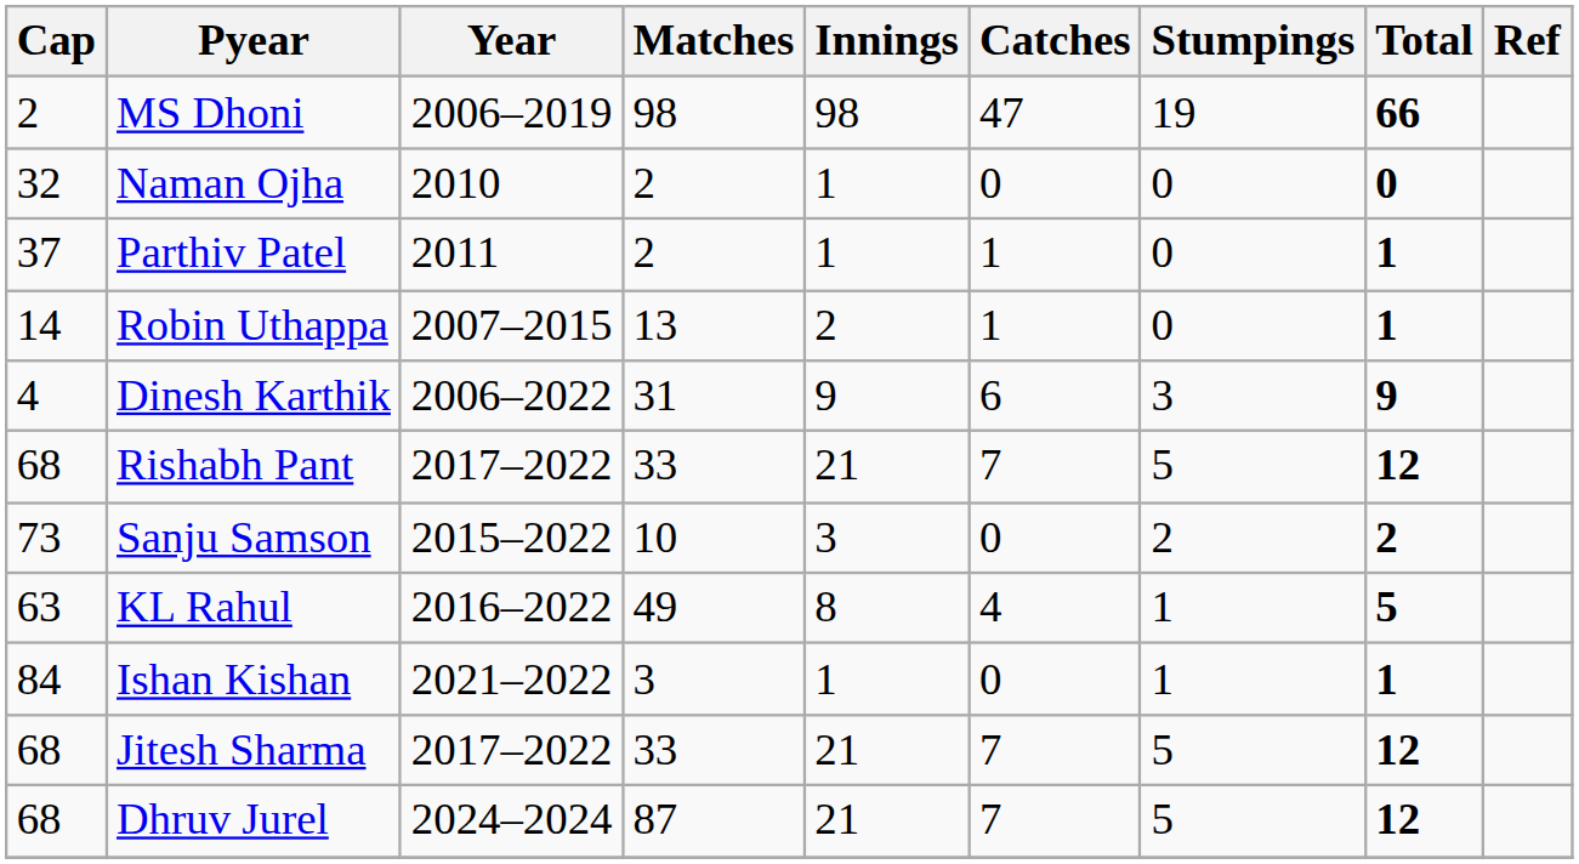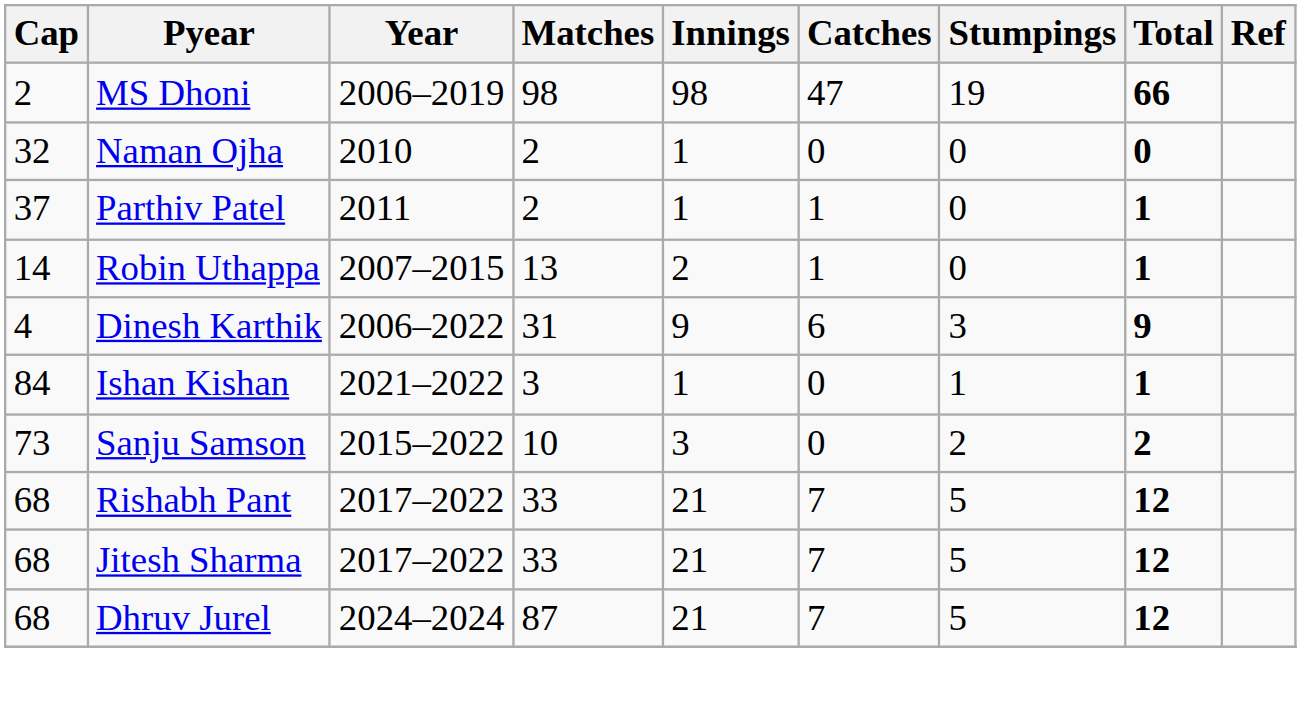rows swapped: Rishabh Pant <-> Ishan Kishan
- row: 63 | KL Rahul | 2016–2022 | 49 | 8 | 4 | 1 | 5
